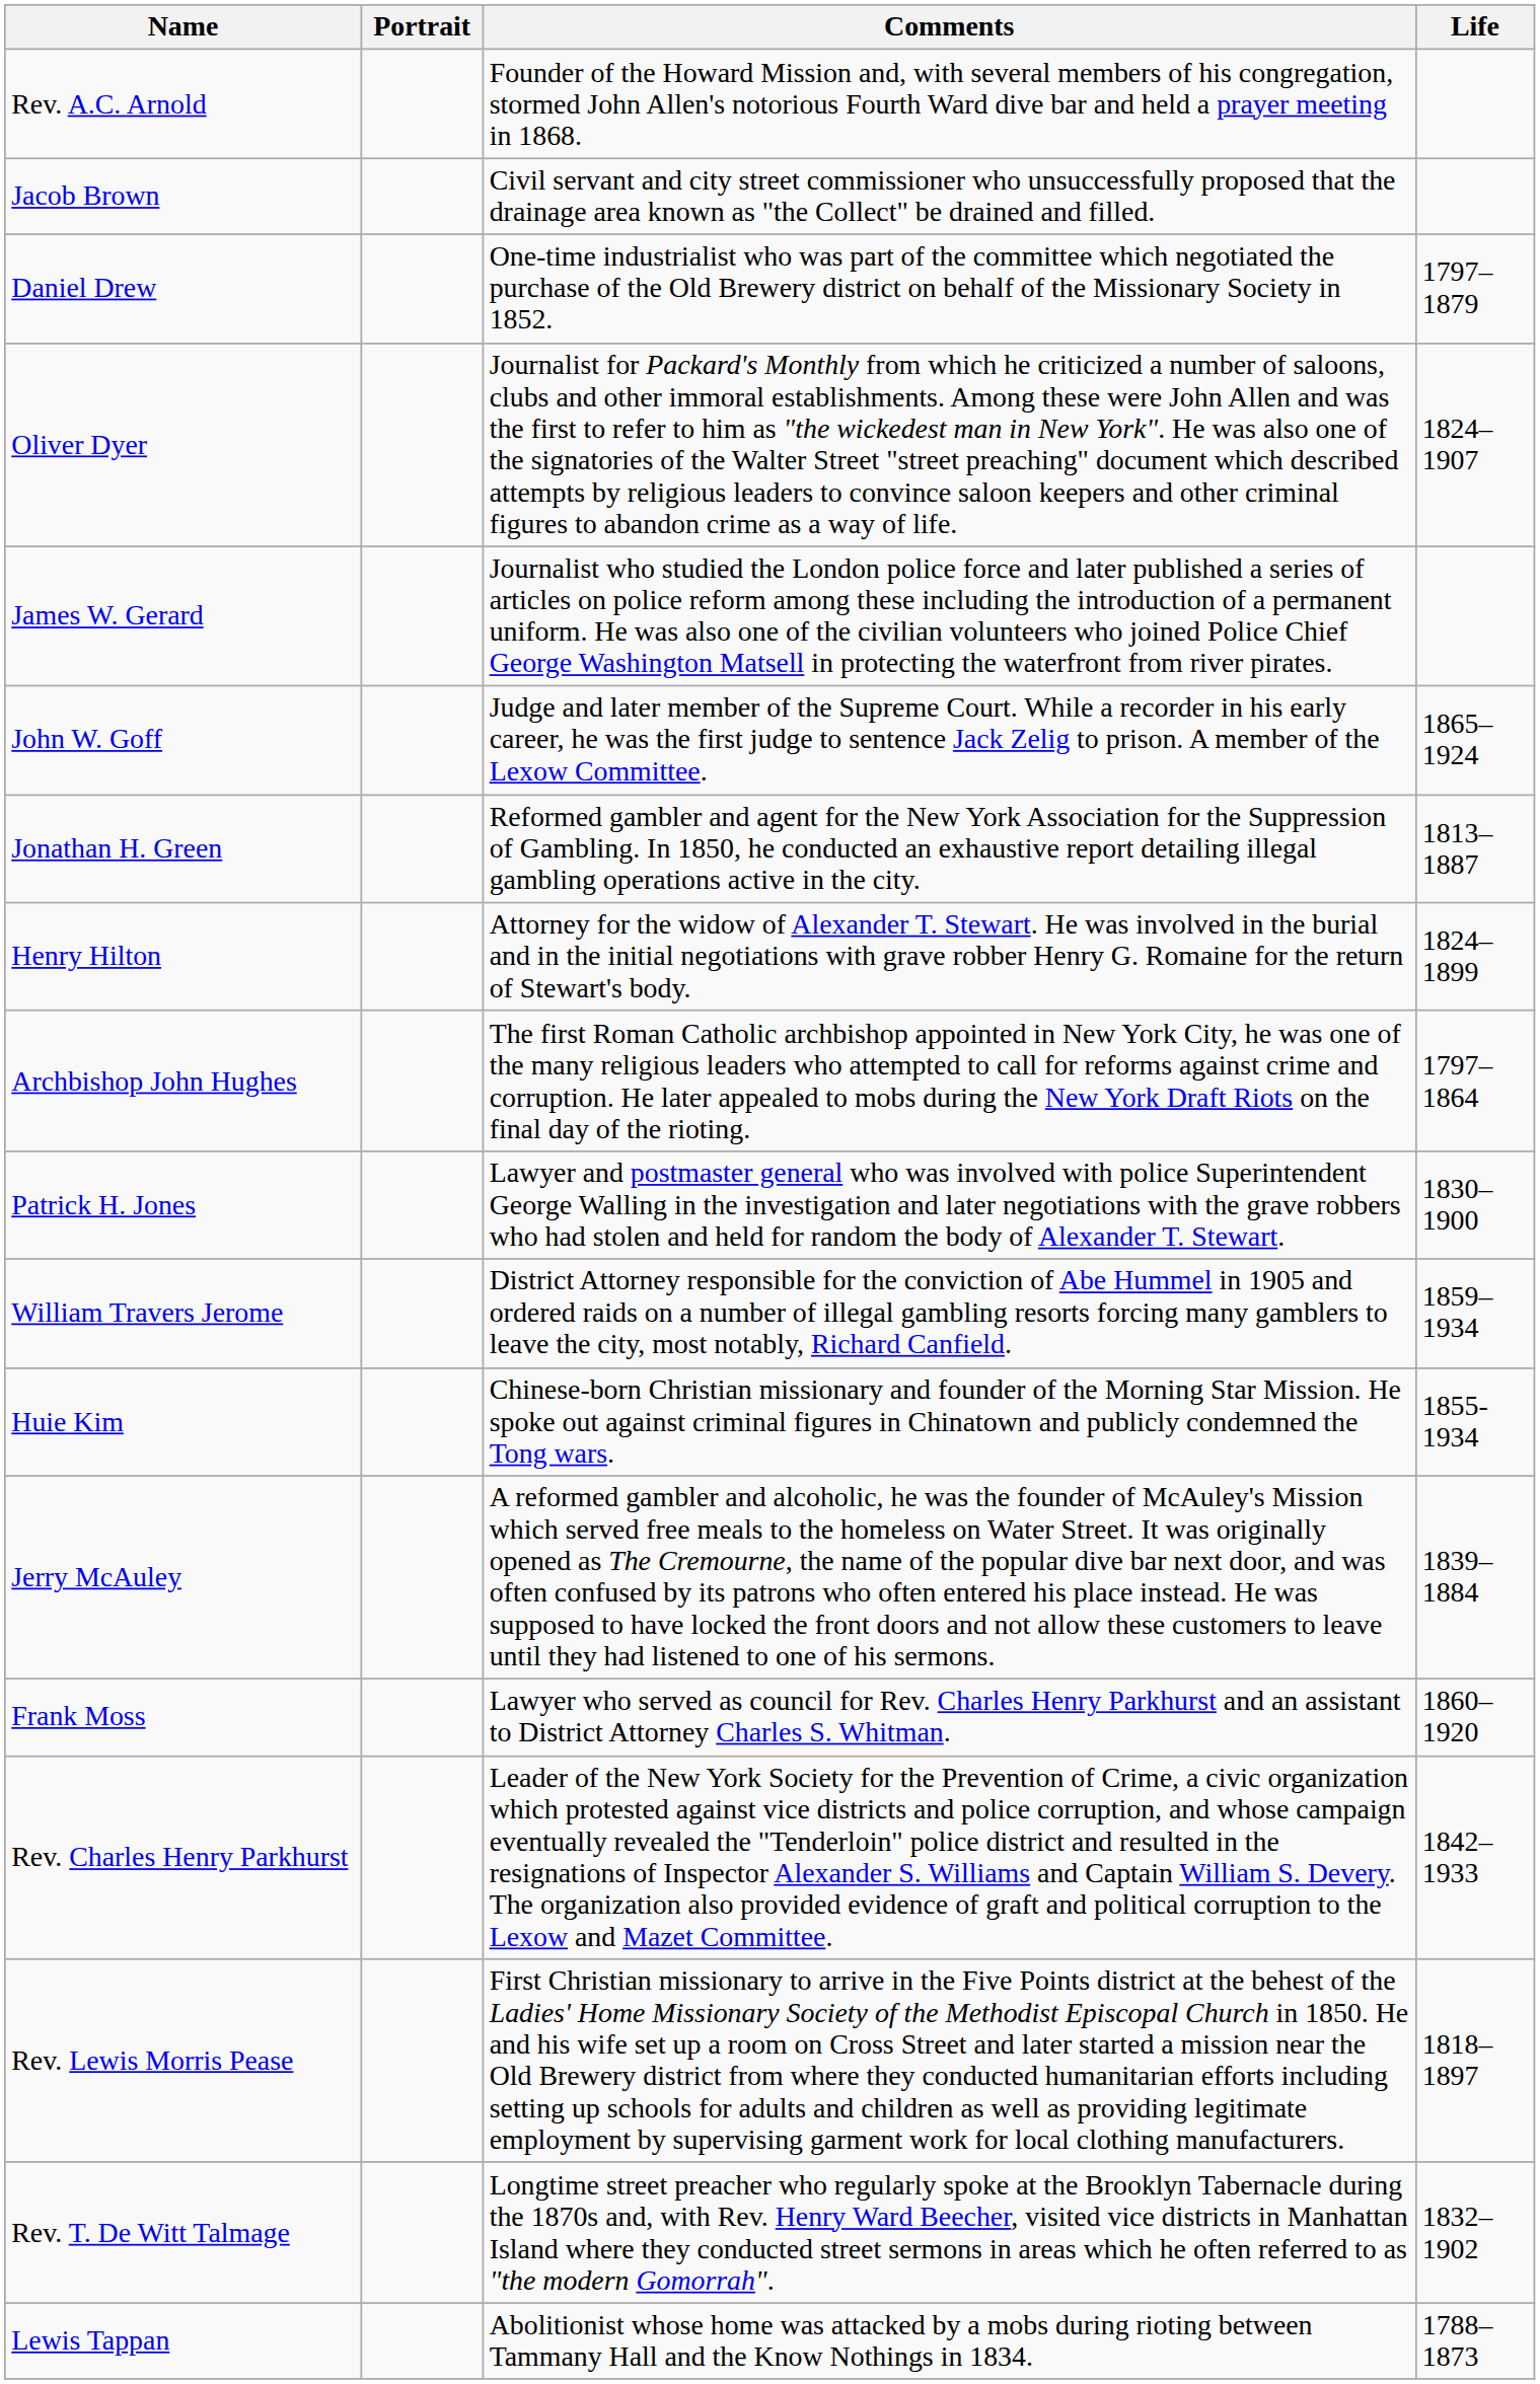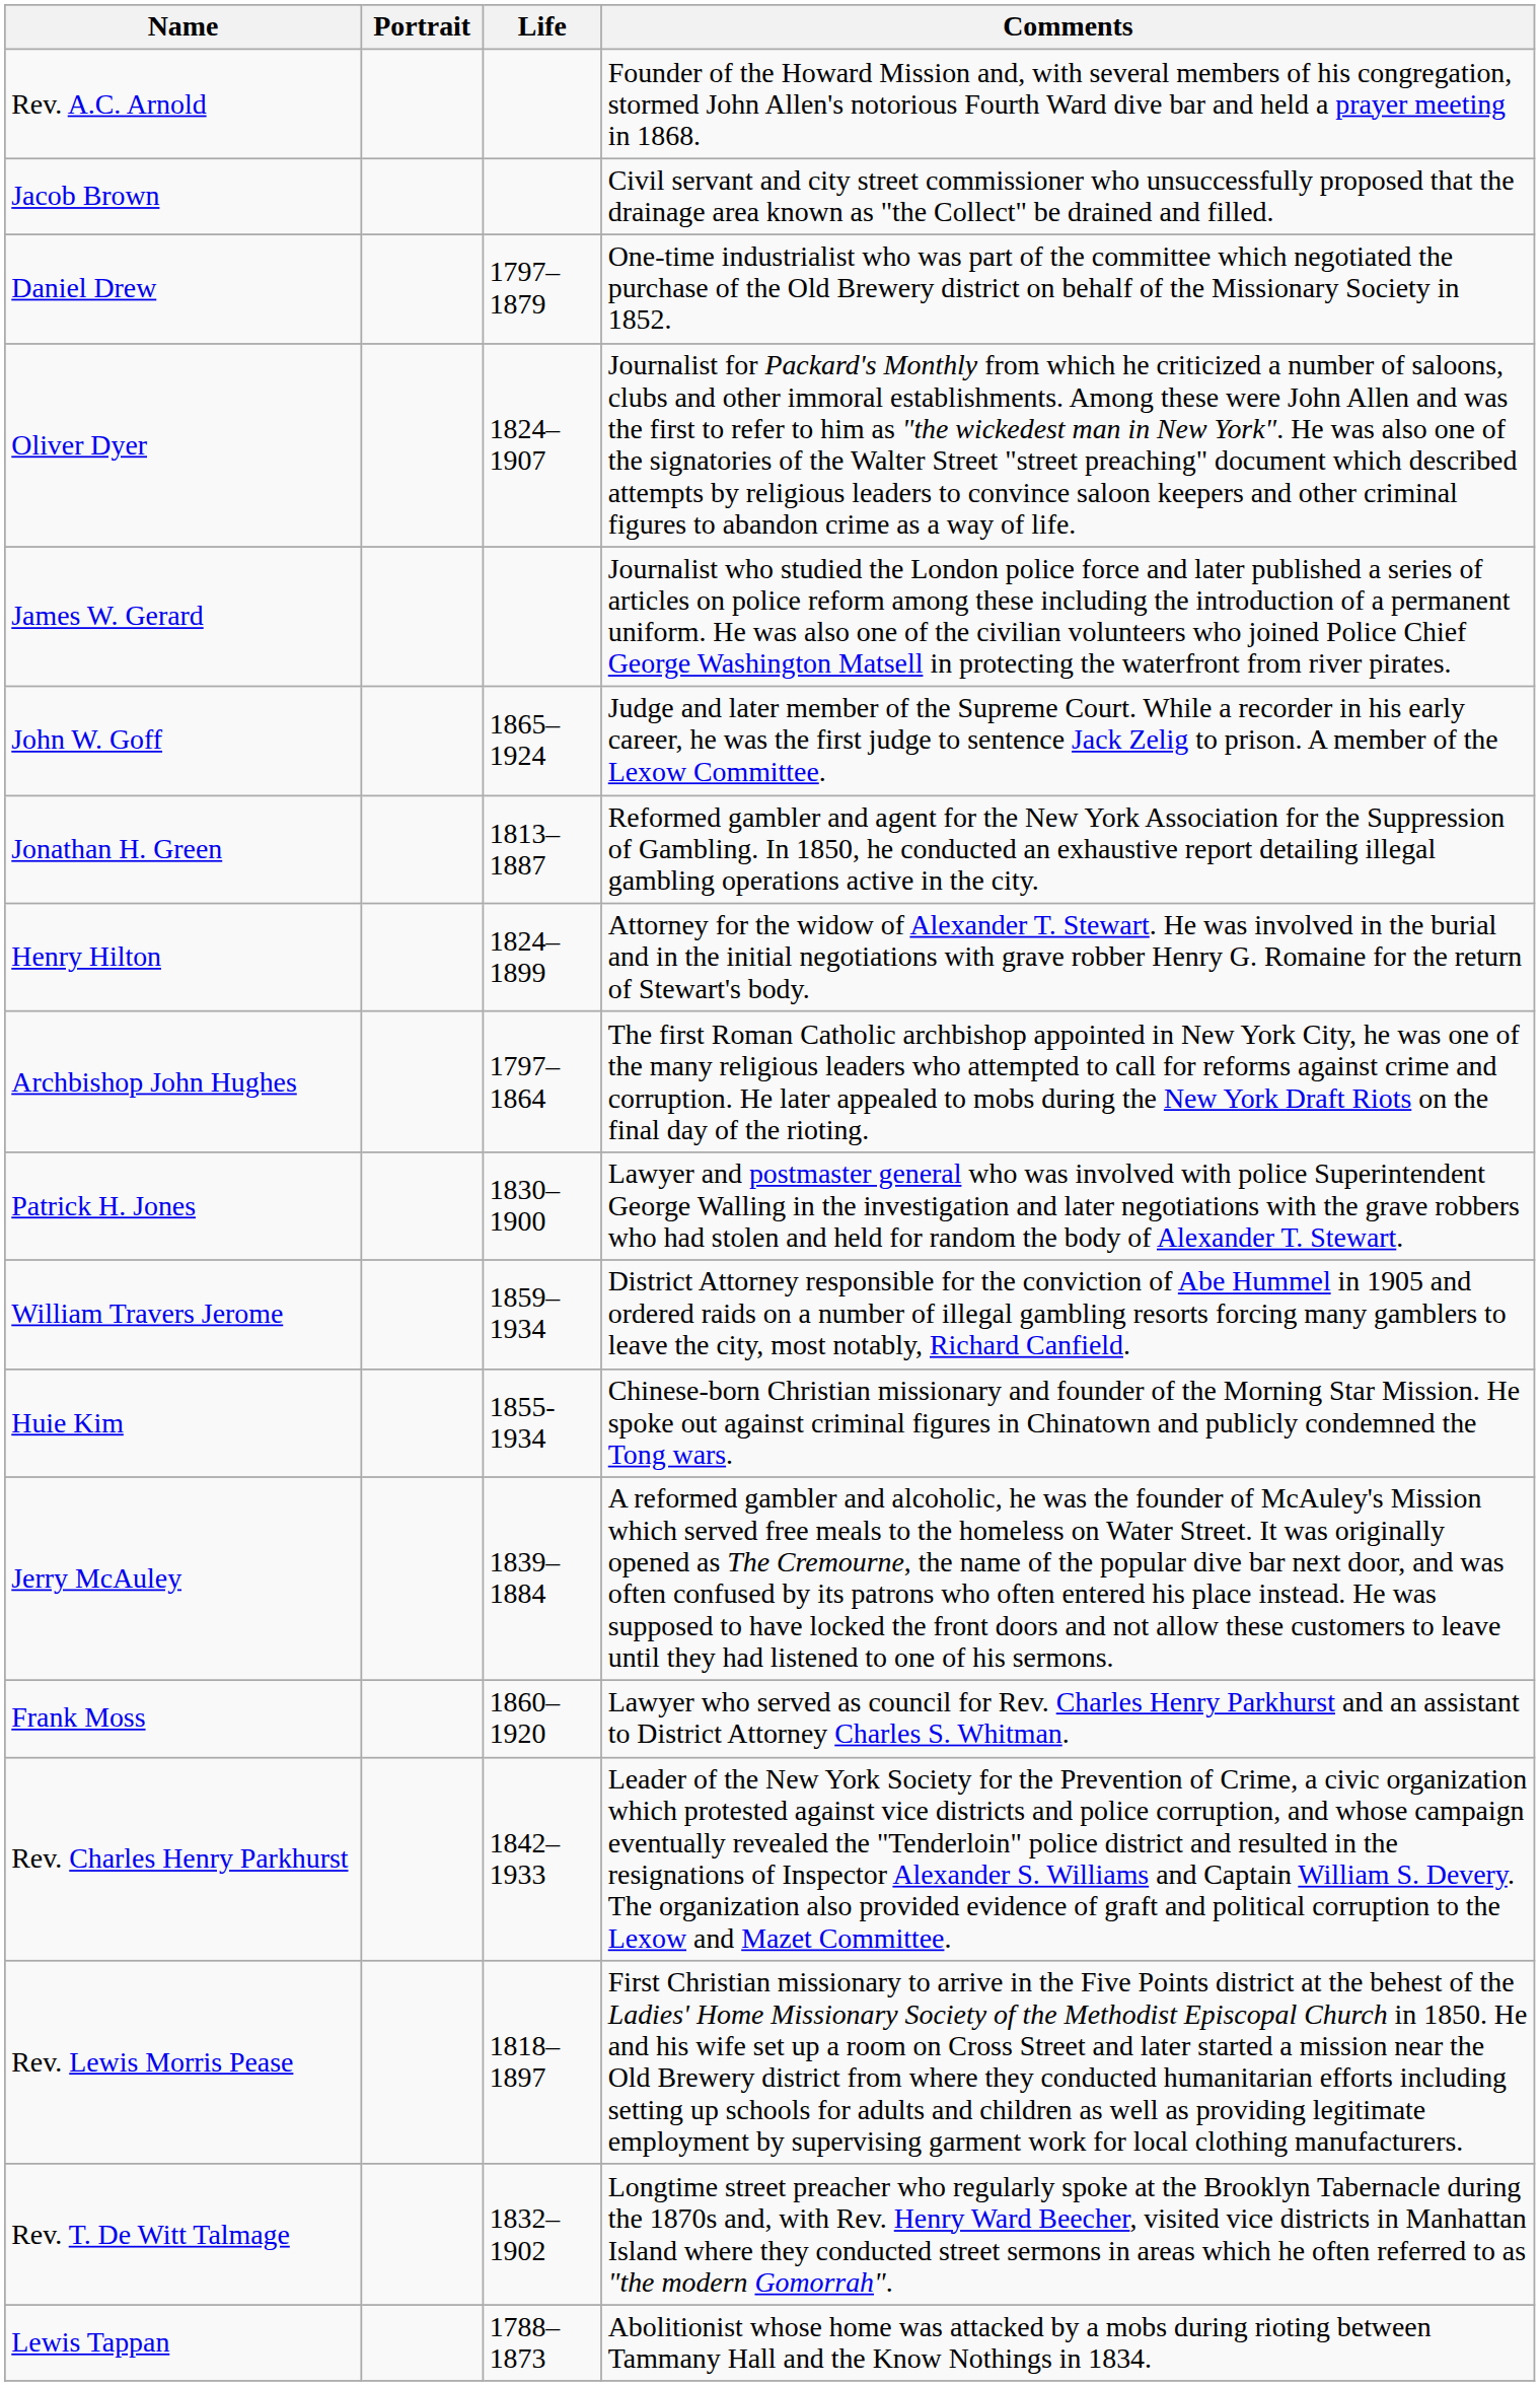columns swapped: Life <-> Comments
